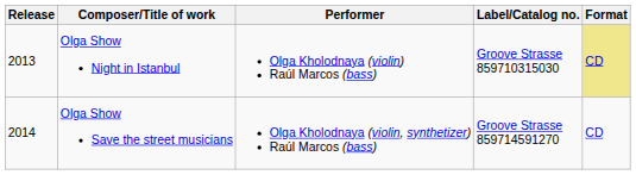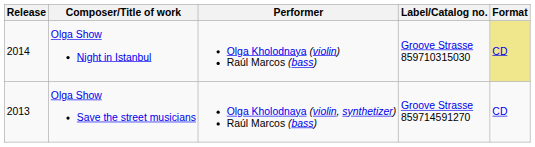Olga Show Night in Istanbul | Release: 2013 -> 2014
Olga Show Save the street musicians | Release: 2014 -> 2013
